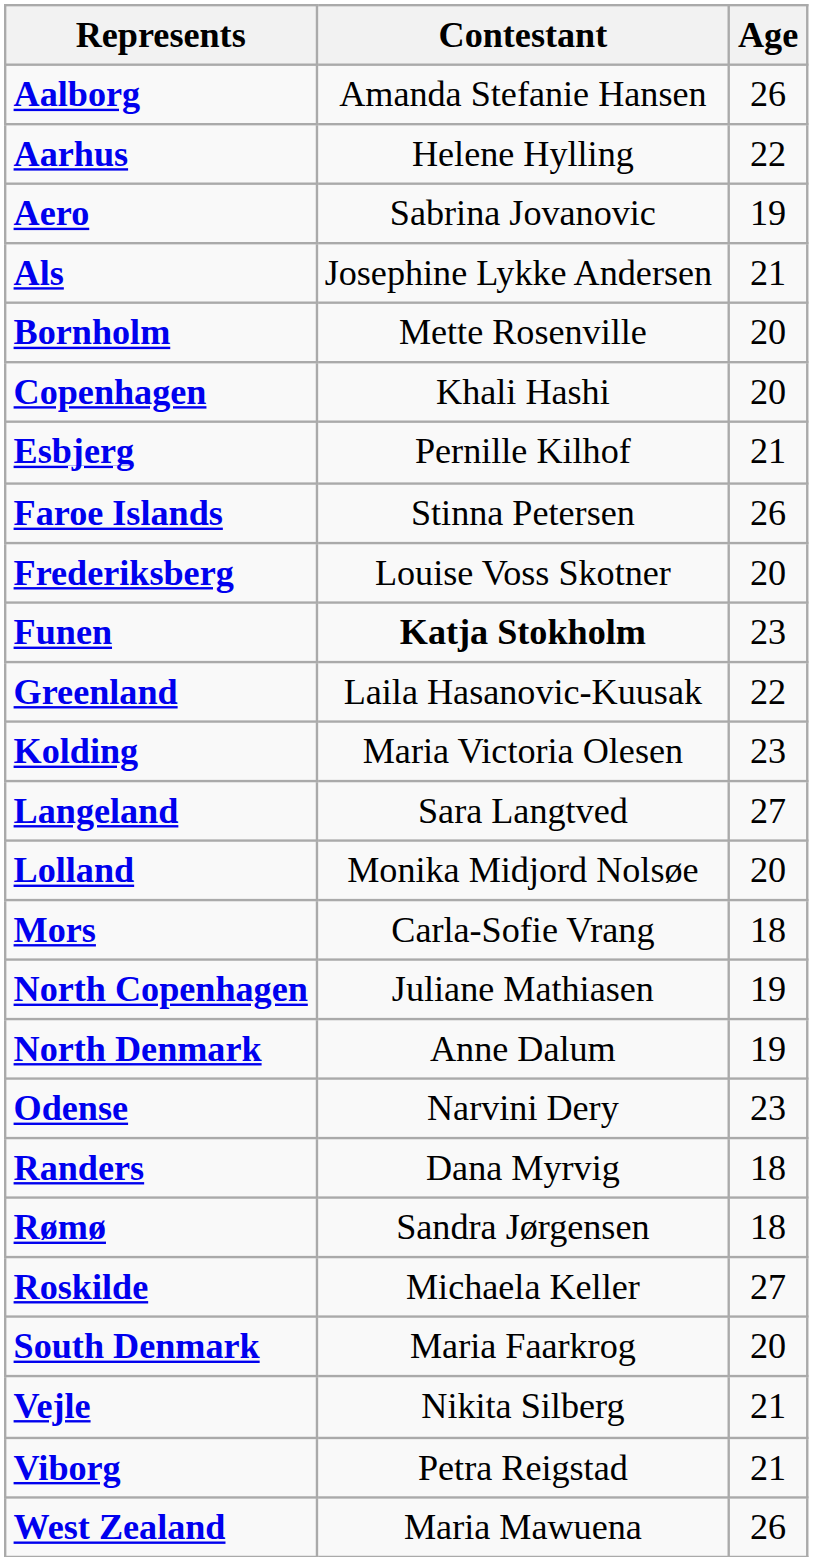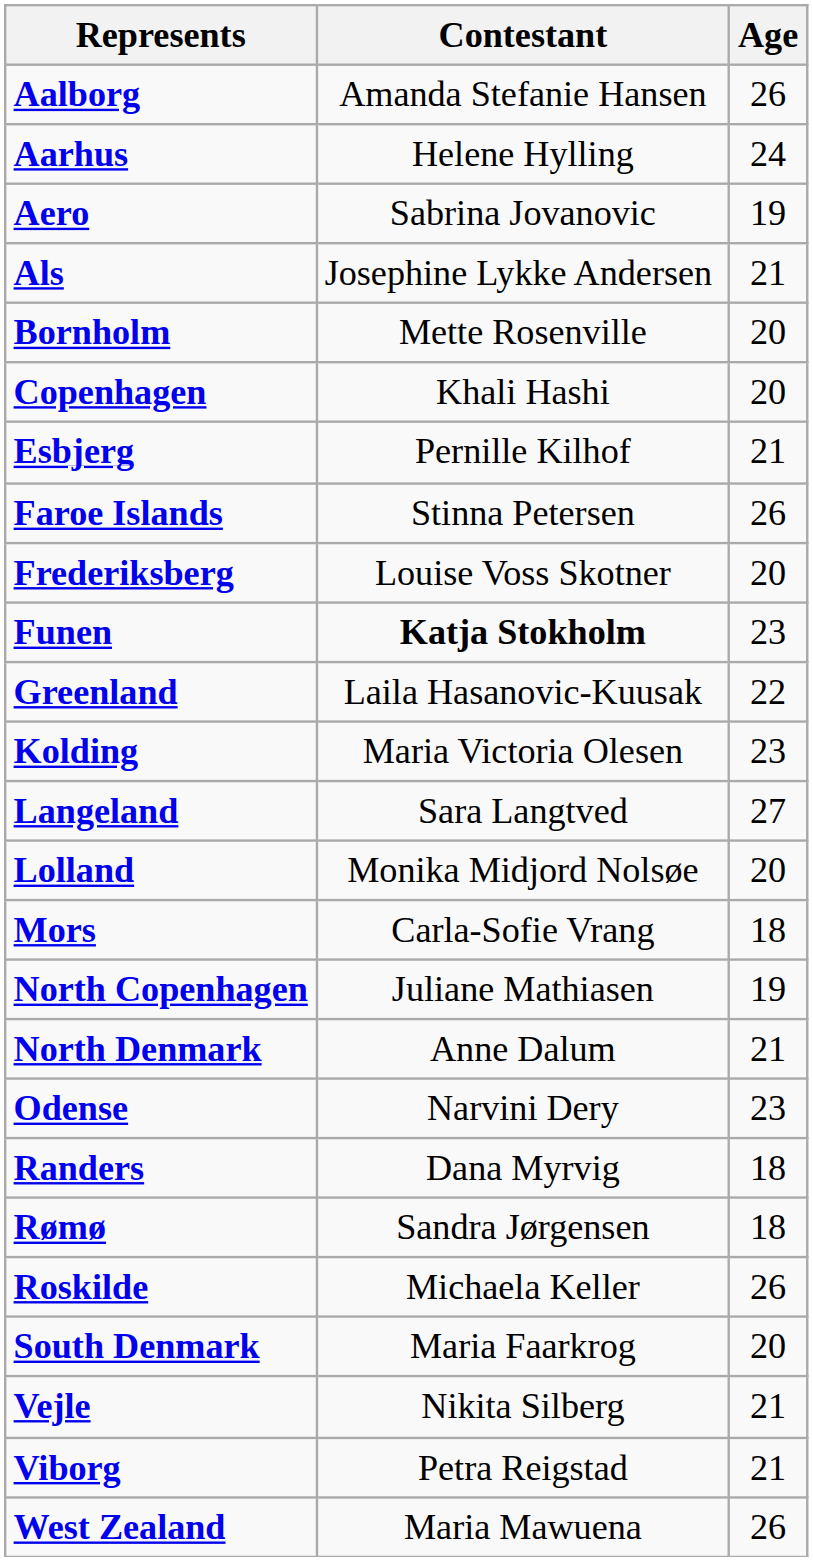Aarhus | Age: 22 -> 24
North Denmark | Age: 19 -> 21
Roskilde | Age: 27 -> 26
